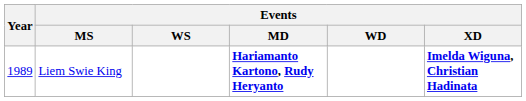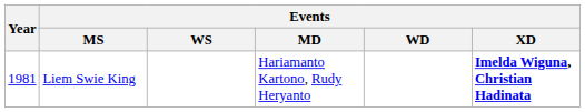Liem Swie King | Year: 1989 -> 1981
Liem Swie King | Events / MD: bold -> normal
